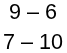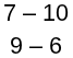rows swapped: 9 – 6 <-> 7 – 10
